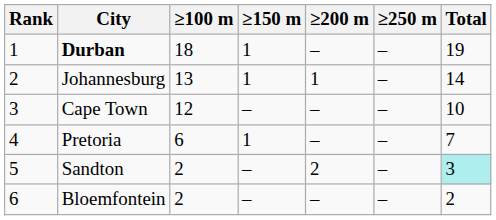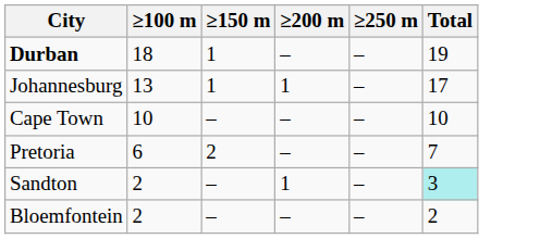- column: Rank | 1 | 2 | 3 | 4 | 5 | 6
Johannesburg | Total: 14 -> 17
Cape Town | ≥100 m: 12 -> 10
Pretoria | ≥150 m: 1 -> 2
Sandton | ≥200 m: 2 -> 1
